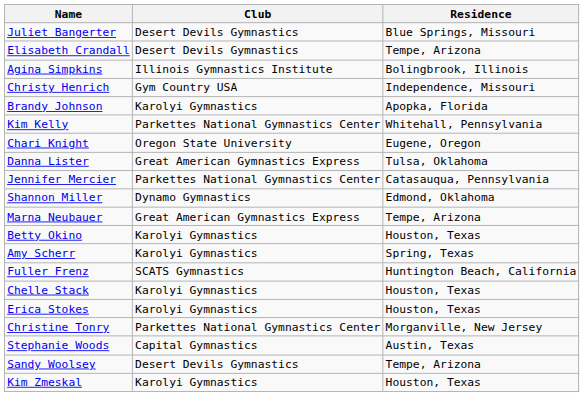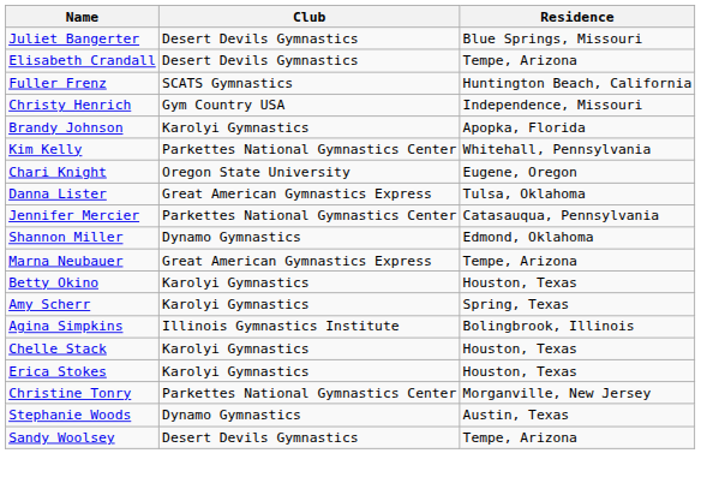rows swapped: Fuller Frenz <-> Agina Simpkins
Stephanie Woods | Club: Capital Gymnastics -> Dynamo Gymnastics
- row: Kim Zmeskal | Karolyi Gymnastics | Houston, Texas
